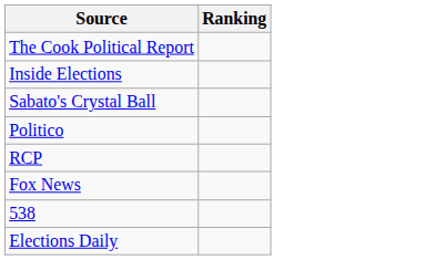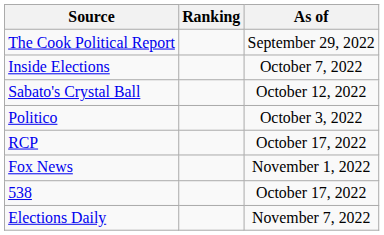+ column: As of | September 29, 2022 | October 7, 2022 | October 12, 2022 | October 3, 2022 | October 17, 2022 | November 1, 2022 | October 17, 2022 | November 7, 2022
